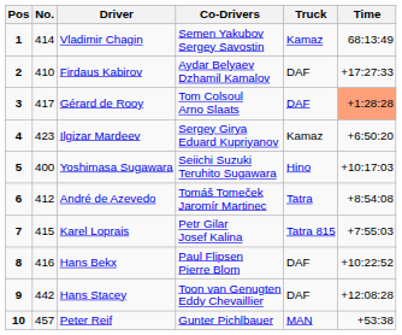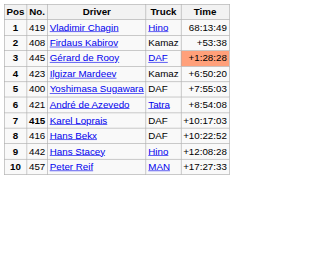- column: Co-Drivers | Semen Yakubov Sergey Savostin | Aydar Belyaev Dzhamil Kamalov | Tom Colsoul Arno Slaats | Sergey Girya Eduard Kupriyanov | Seiichi Suzuki Teruhito Sugawara | Tomáš Tomeček Jaromír Martinec | Petr Gilar Josef Kalina | Paul Flipsen Pierre Blom | Toon van Genugten Eddy Chevaillier | Gunter Pichlbauer
Vladimir Chagin | No.: 414 -> 419
Vladimir Chagin | Truck: Kamaz -> Hino
Firdaus Kabirov | No.: 410 -> 408
Firdaus Kabirov | Truck: DAF -> Kamaz
Firdaus Kabirov | Time: +17:27:33 -> +53:38
Gérard de Rooy | No.: 417 -> 445
Yoshimasa Sugawara | Truck: Hino -> DAF
Yoshimasa Sugawara | Time: +10:17:03 -> +7:55:03
André de Azevedo | No.: 412 -> 421
Karel Loprais | No.: normal -> bold
Karel Loprais | Truck: Tatra 815 -> DAF
Karel Loprais | Time: +7:55:03 -> +10:17:03
Hans Stacey | Truck: DAF -> Hino
Peter Reif | Time: +53:38 -> +17:27:33
